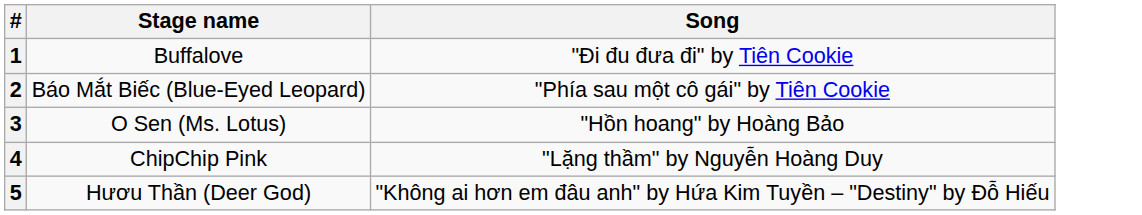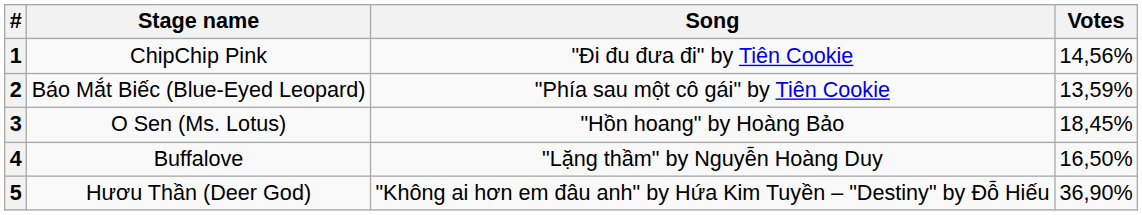+ column: Votes | 14,56% | 13,59% | 18,45% | 16,50% | 36,90%
1 | Stage name: Buffalove -> ChipChip Pink
4 | Stage name: ChipChip Pink -> Buffalove
